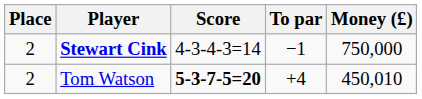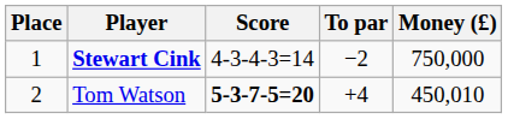Stewart Cink | Place: 2 -> 1
Stewart Cink | To par: −1 -> −2
